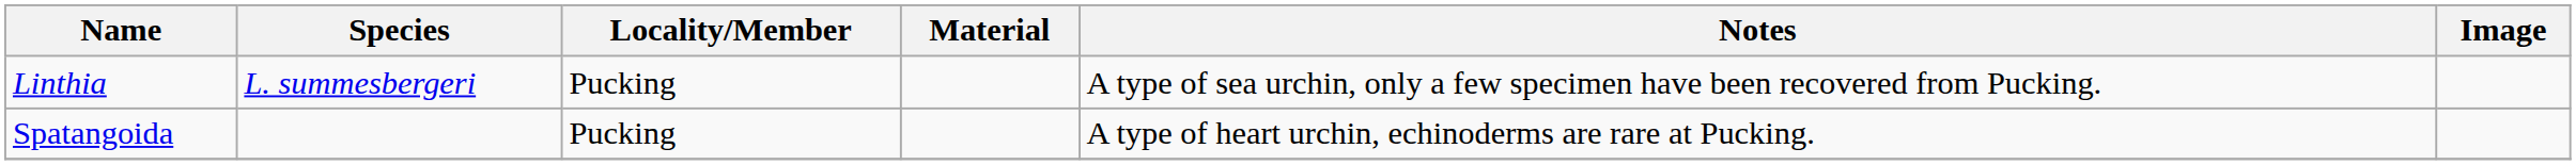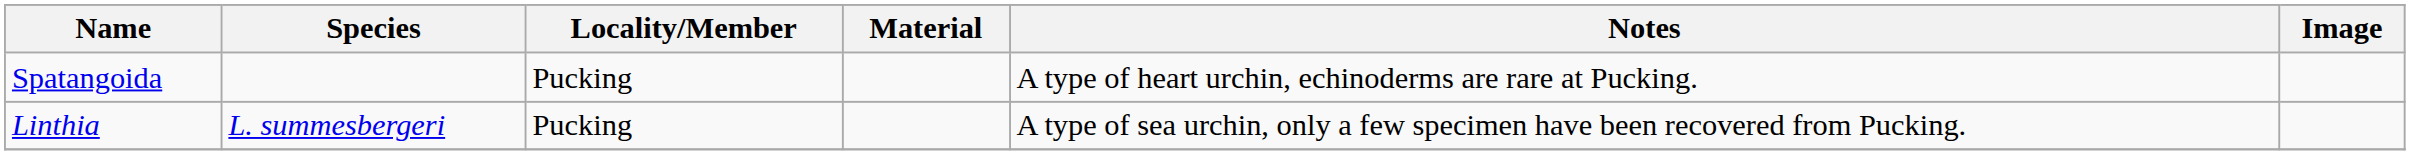rows swapped: Linthia <-> Spatangoida
